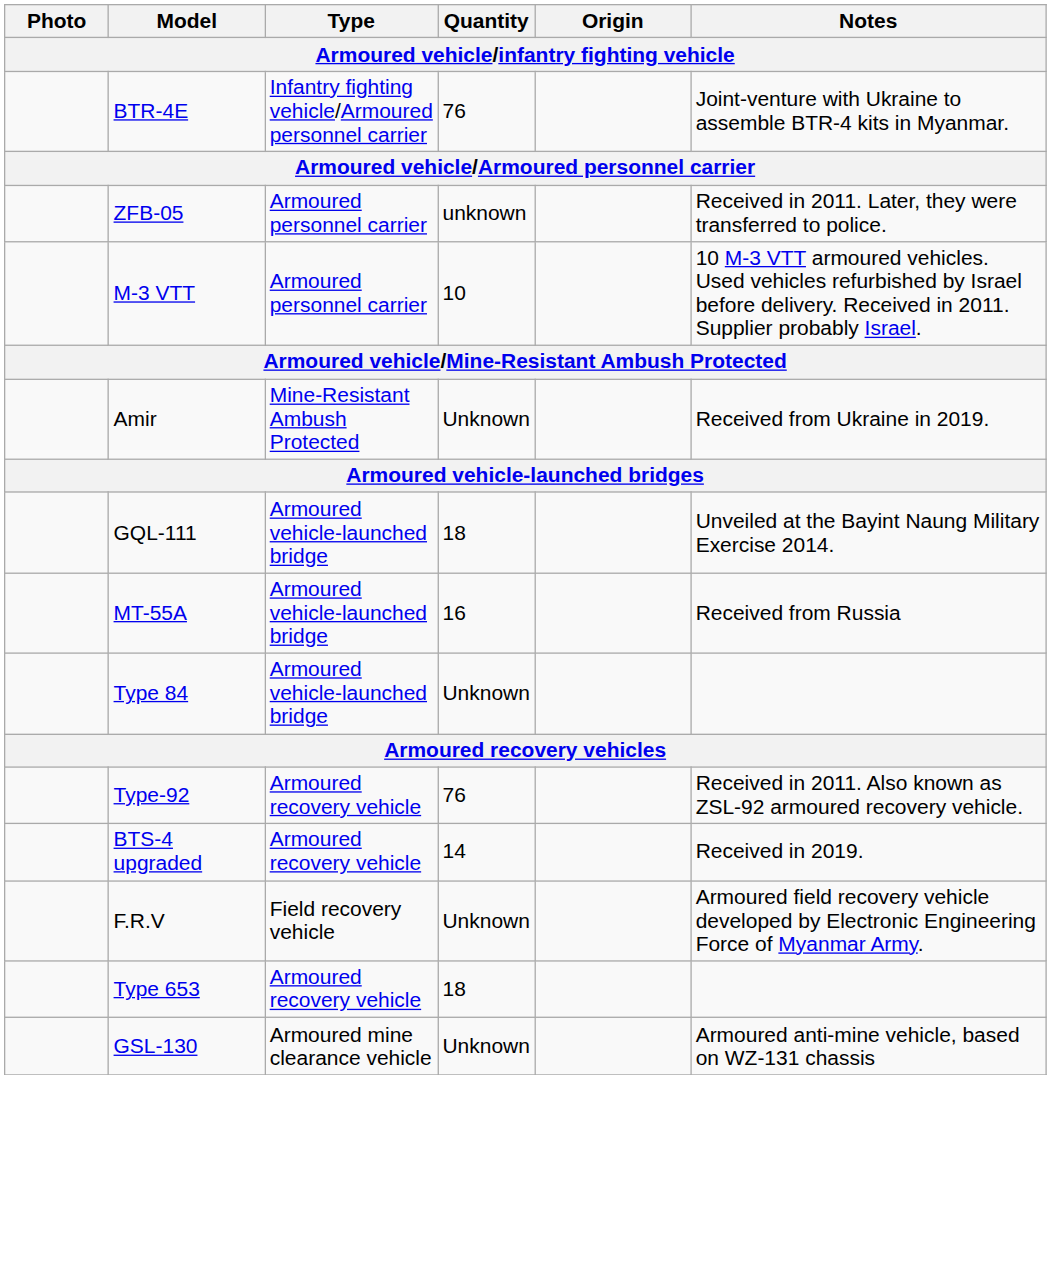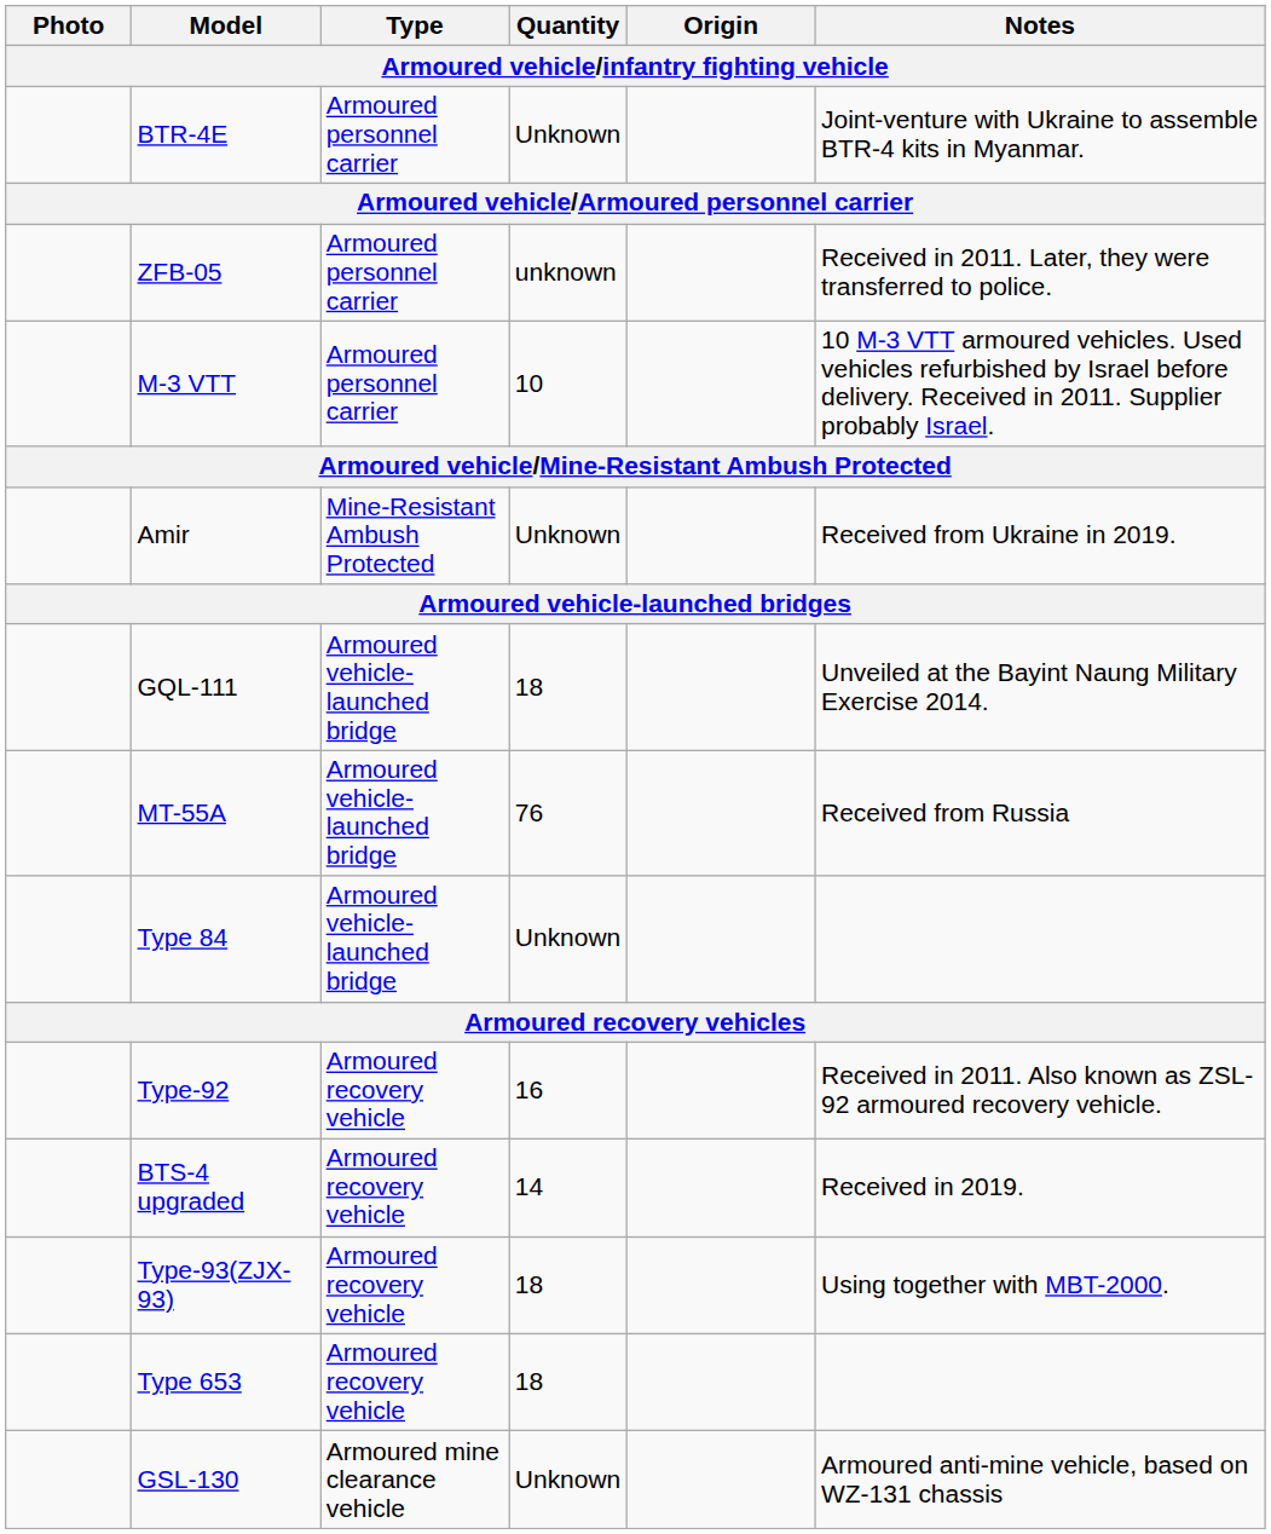BTR-4E | Type: Infantry fighting vehicle/Armoured personnel carrier -> Armoured personnel carrier
BTR-4E | Quantity: 76 -> Unknown
MT-55A | Quantity: 16 -> 76
Type-92 | Quantity: 76 -> 16
+ row: Type-93(ZJX-93) | Armoured recovery vehicle | 18 | Using together with MBT-2000.
- row: F.R.V | Field recovery vehicle | Unknown | Armoured field recovery vehicle developed by Electronic Engineering Force of Myanmar Army.
